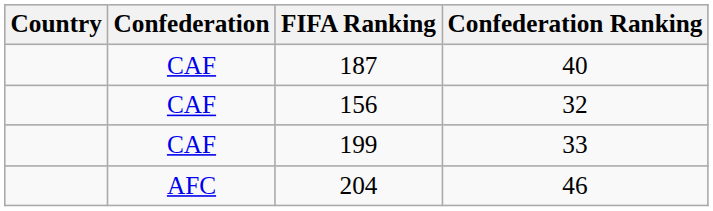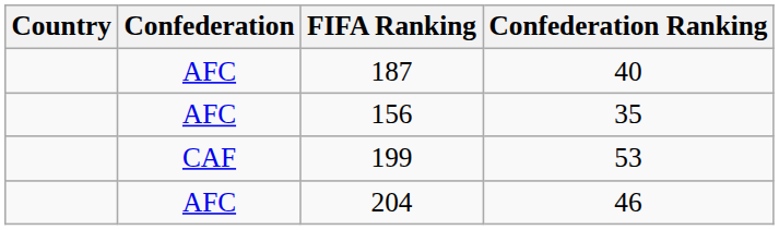187 | Confederation: CAF -> AFC
156 | Confederation: CAF -> AFC
156 | Confederation Ranking: 32 -> 35
199 | Confederation Ranking: 33 -> 53
